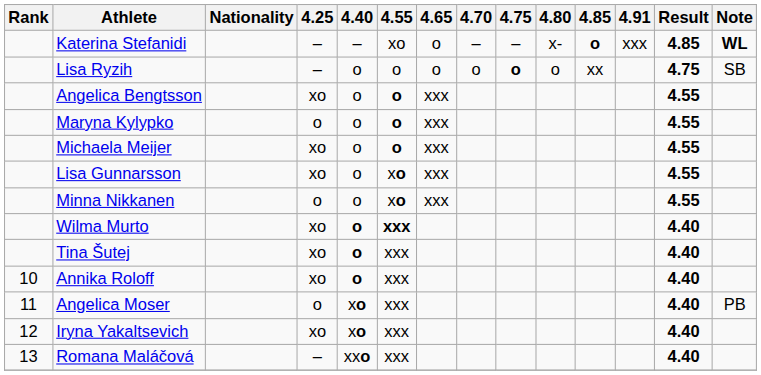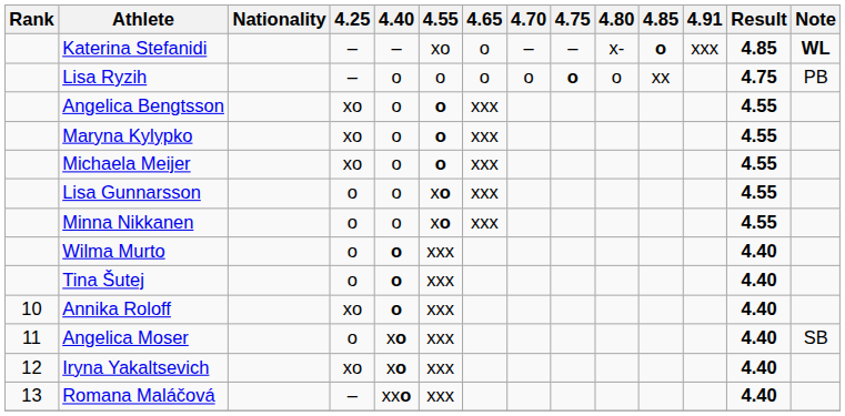Lisa Ryzih | Note: SB -> PB
Maryna Kylypko | 4.25: o -> xo
Lisa Gunnarsson | 4.25: xo -> o
Wilma Murto | 4.25: xo -> o
Wilma Murto | 4.55: bold -> normal
Tina Šutej | 4.25: xo -> o
Angelica Moser | Note: PB -> SB
